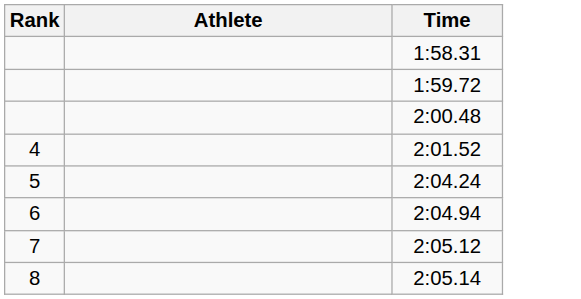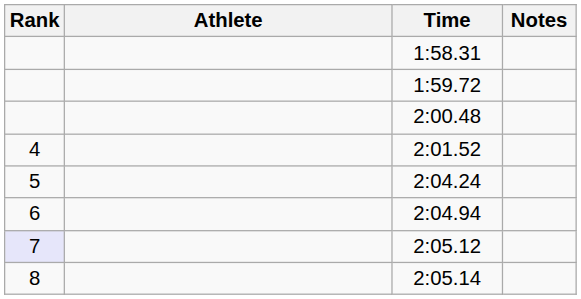+ column: Notes
2:05.12 | Rank: no background -> lavender background
